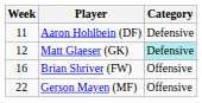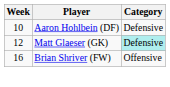Aaron Hohlbein (DF) | Week: 11 -> 10
- row: 22 | Gerson Mayen (MF) | Offensive
